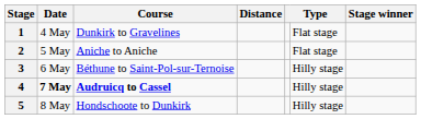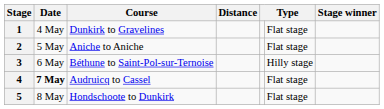4 | Course: bold -> normal
4 | column 6: Hilly stage -> Flat stage
5 | column 6: Hilly stage -> Flat stage
